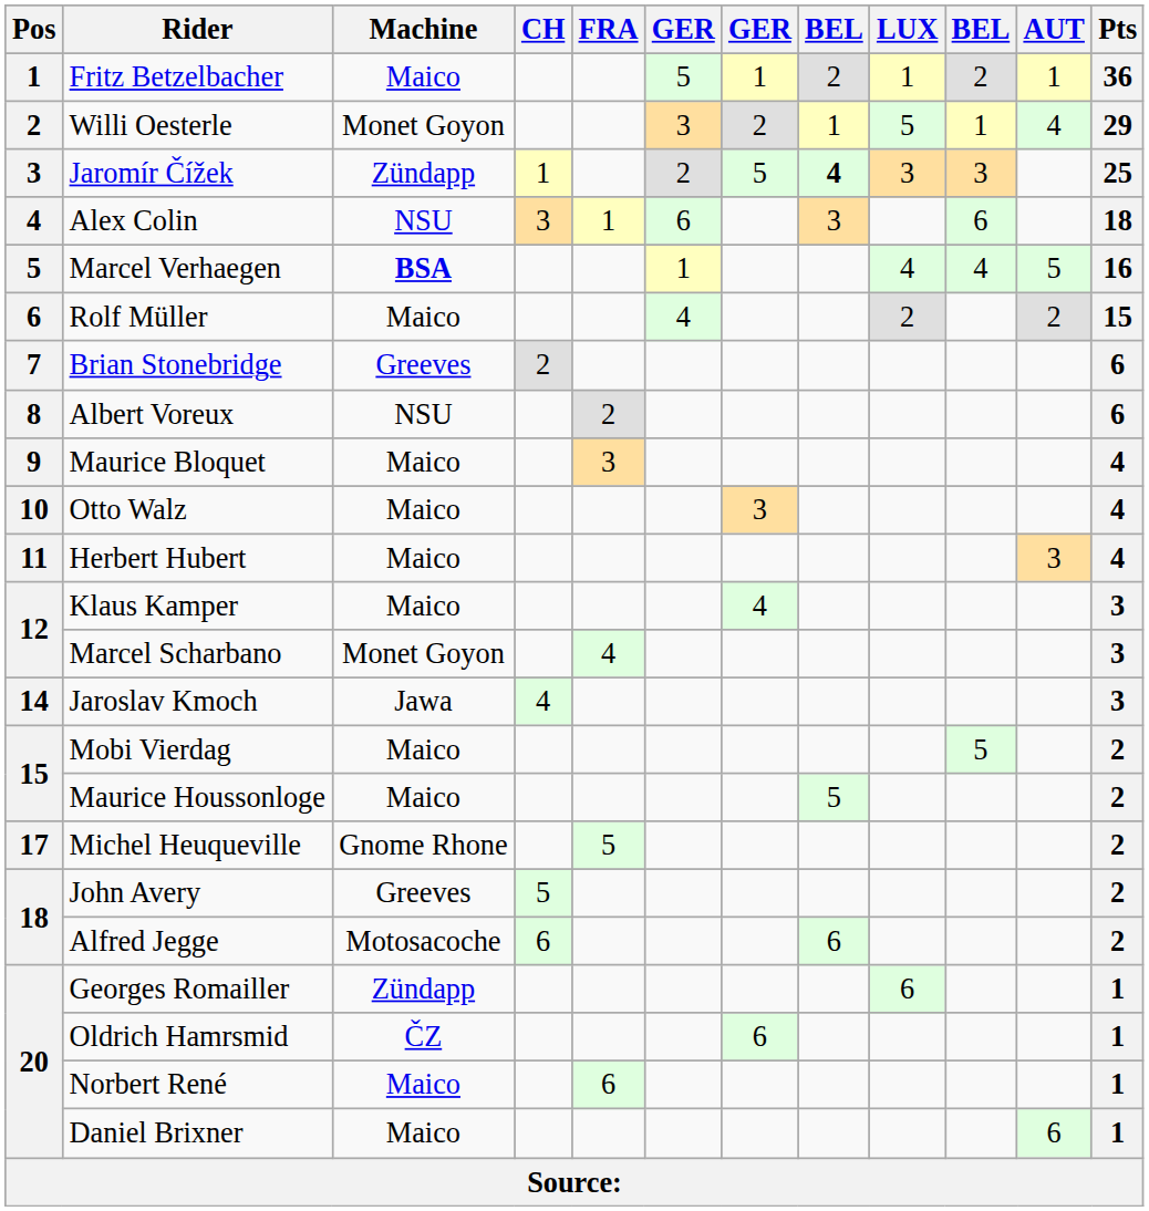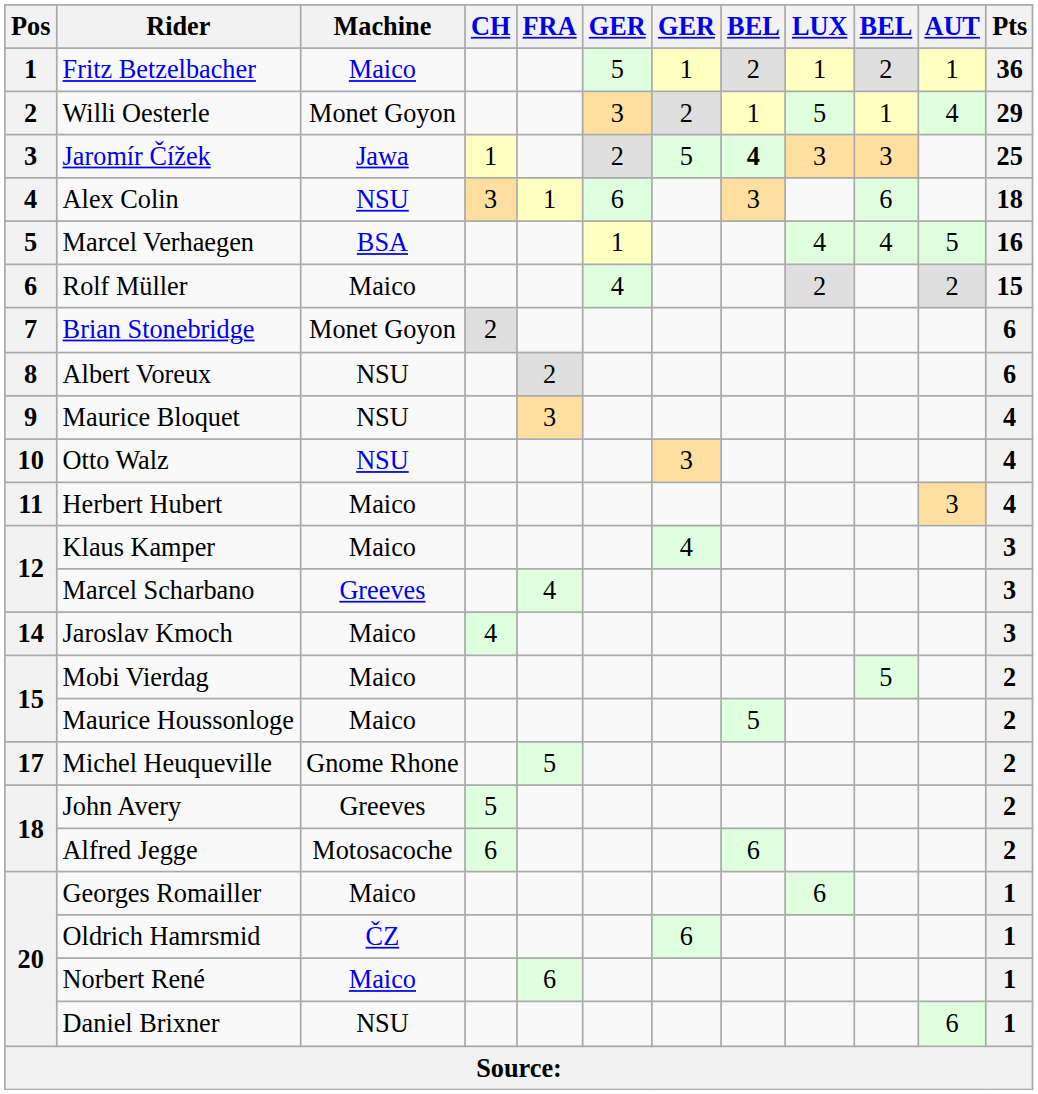Jaromír Čížek | Machine: Zündapp -> Jawa
Marcel Verhaegen | Machine: bold -> normal
Brian Stonebridge | Machine: Greeves -> Monet Goyon
Maurice Bloquet | Machine: Maico -> NSU
Otto Walz | Machine: Maico -> NSU
Marcel Scharbano | Machine: Monet Goyon -> Greeves
Jaroslav Kmoch | Machine: Jawa -> Maico
Georges Romailler | Machine: Zündapp -> Maico
Daniel Brixner | Machine: Maico -> NSU
